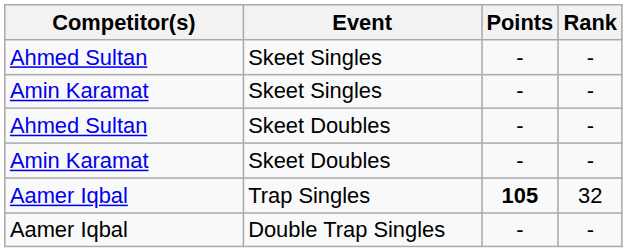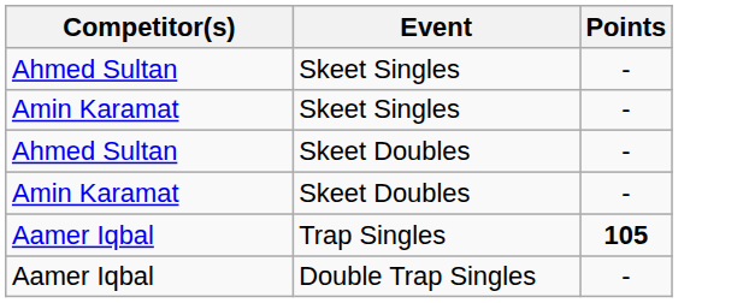- column: Rank | - | - | - | - | 32 | -
